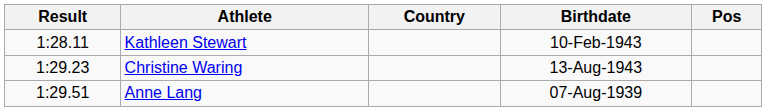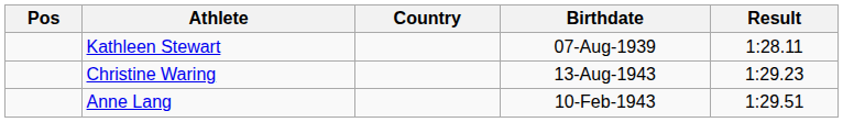columns swapped: Pos <-> Result
Kathleen Stewart | Birthdate: 10-Feb-1943 -> 07-Aug-1939
Anne Lang | Birthdate: 07-Aug-1939 -> 10-Feb-1943
